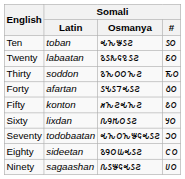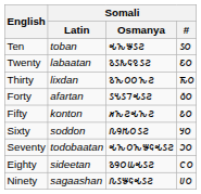Thirty | Somali / Latin: soddon -> lixdan
Sixty | Somali / Latin: lixdan -> soddon
